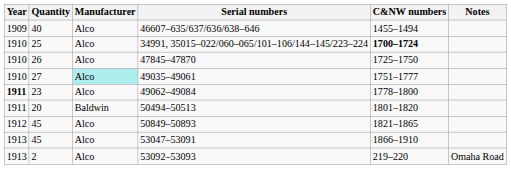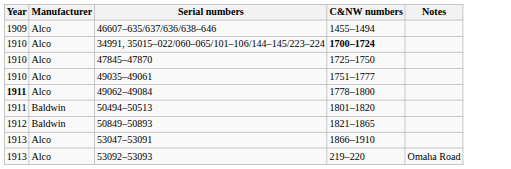- column: Quantity | 40 | 25 | 26 | 27 | 23 | 20 | 45 | 45 | 2
49035–49061 | Manufacturer: paleturquoise background -> no background
50849–50893 | Manufacturer: Alco -> Baldwin
